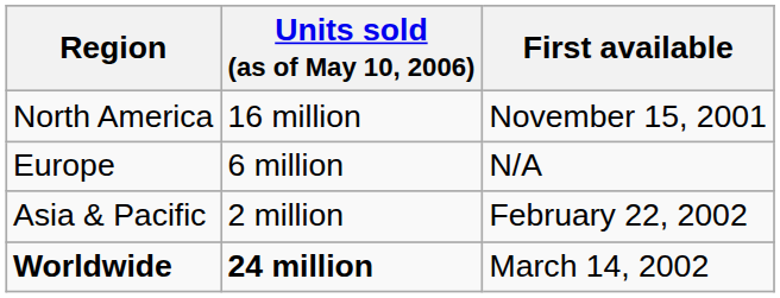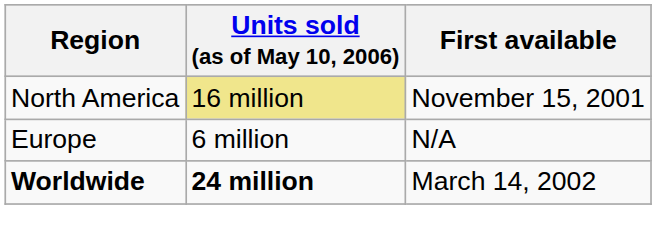North America | Units sold (as of May 10, 2006): no background -> khaki background
- row: Asia & Pacific | 2 million | February 22, 2002
